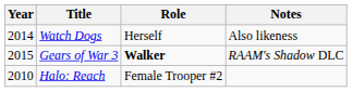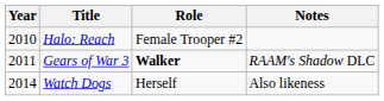rows swapped: Halo: Reach <-> Watch Dogs
Gears of War 3 | Year: 2015 -> 2011
